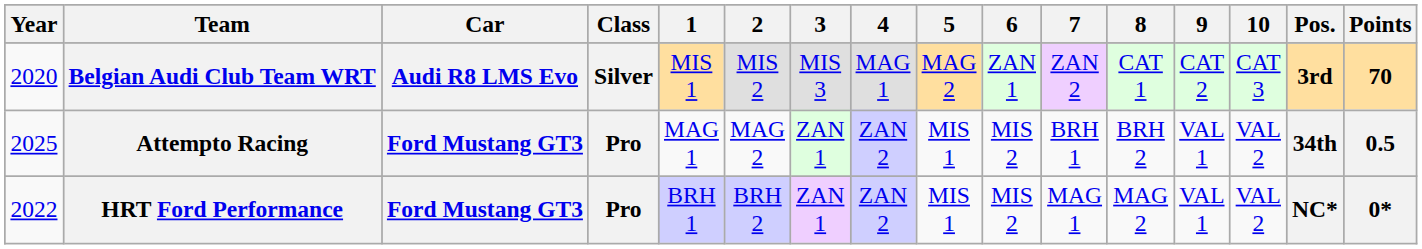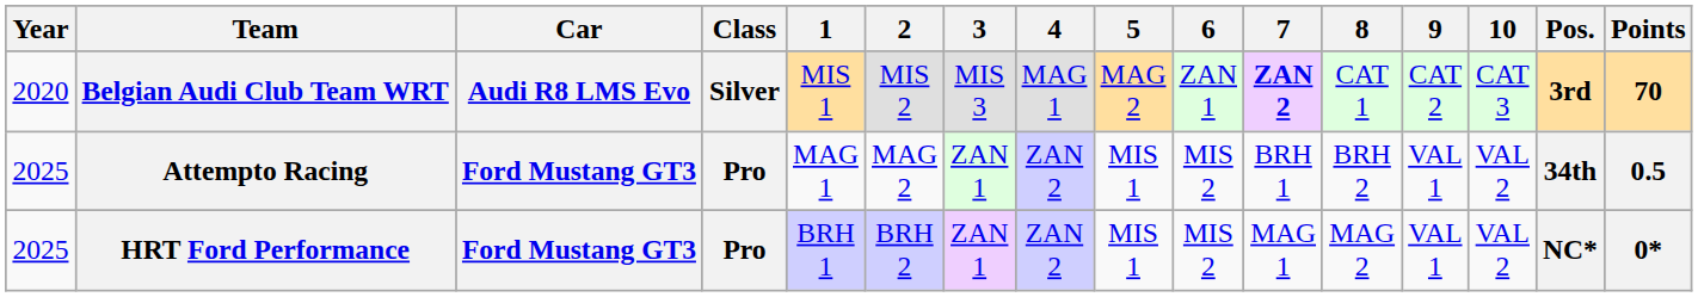Belgian Audi Club Team WRT | 7: normal -> bold
HRT Ford Performance | Year: 2022 -> 2025
